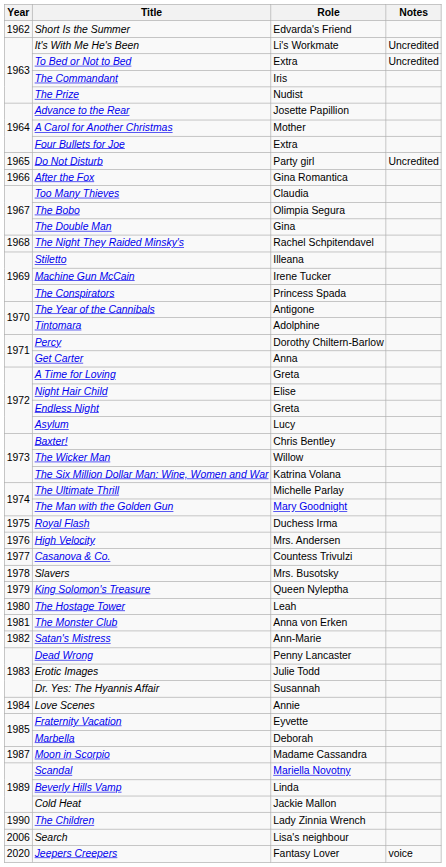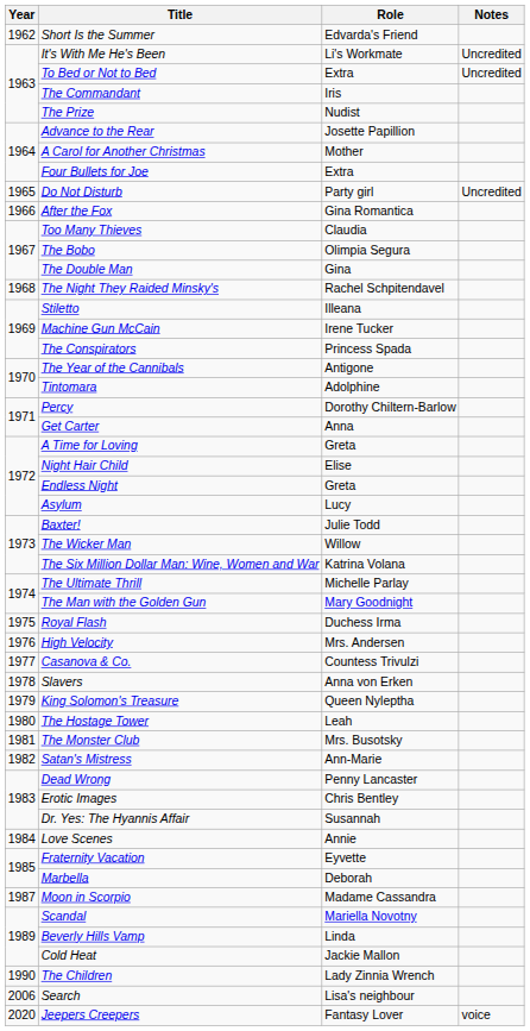Baxter! | Role: Chris Bentley -> Julie Todd
Slavers | Role: Mrs. Busotsky -> Anna von Erken
The Monster Club | Role: Anna von Erken -> Mrs. Busotsky
Erotic Images | Role: Julie Todd -> Chris Bentley
